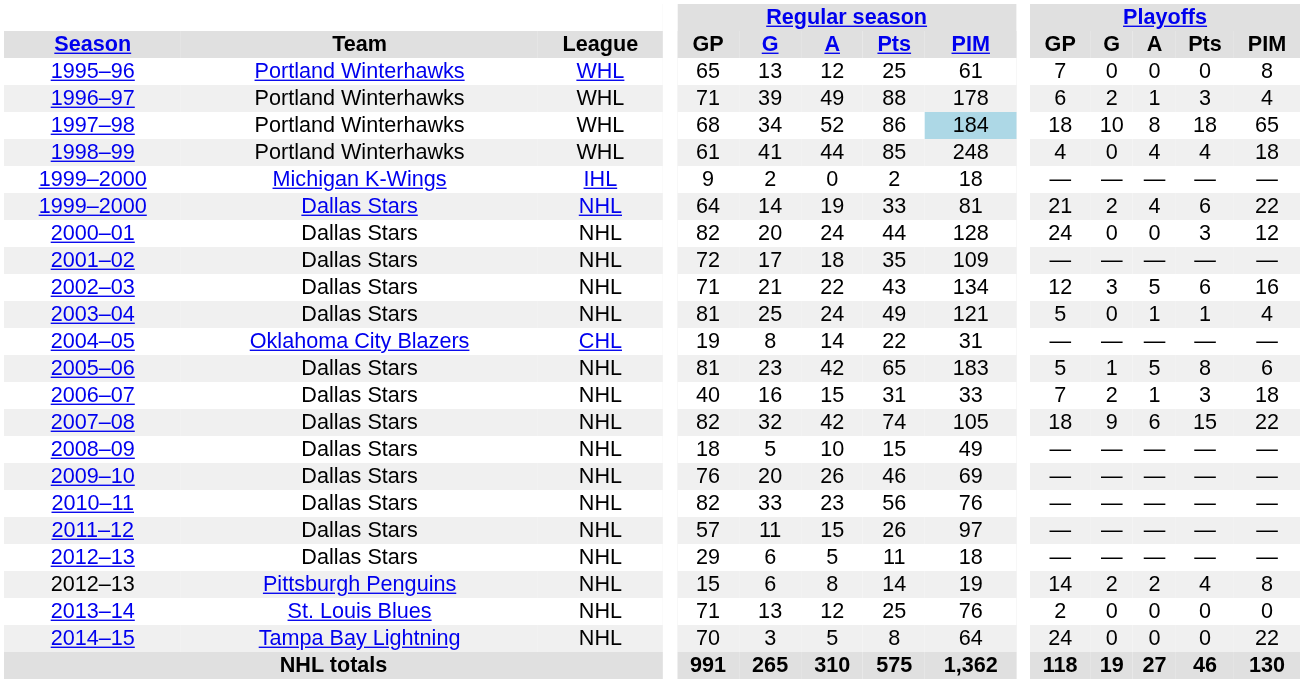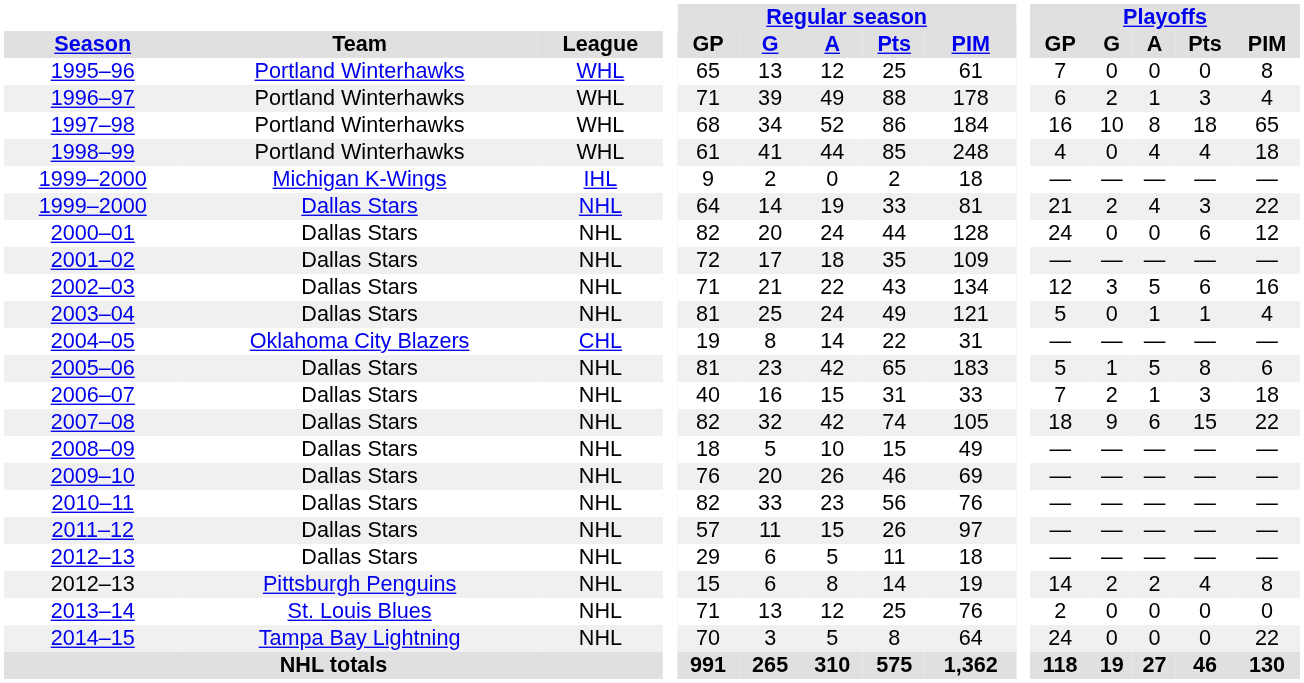1997–98 | Regular season / PIM: lightblue background -> no background
1997–98 | Playoffs / GP: 18 -> 16
1999–2000 / Dallas Stars | Playoffs / Pts: 6 -> 3
2000–01 | Playoffs / Pts: 3 -> 6
